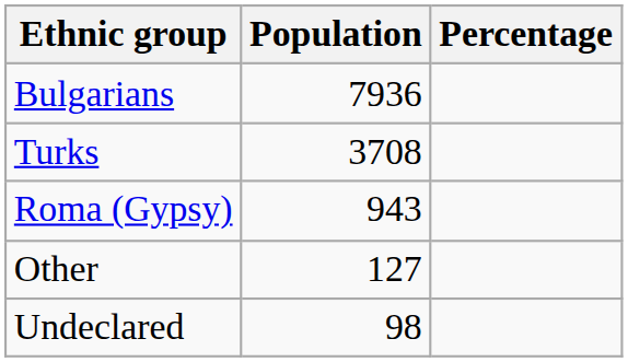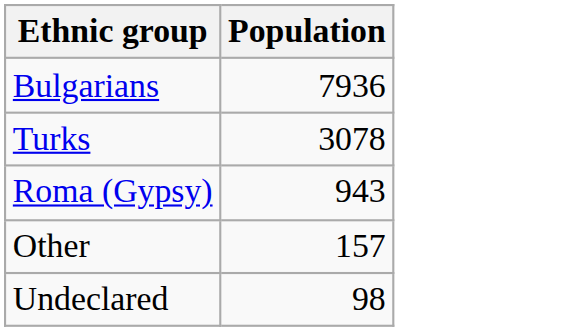- column: Percentage
Turks | Population: 3708 -> 3078
Other | Population: 127 -> 157
